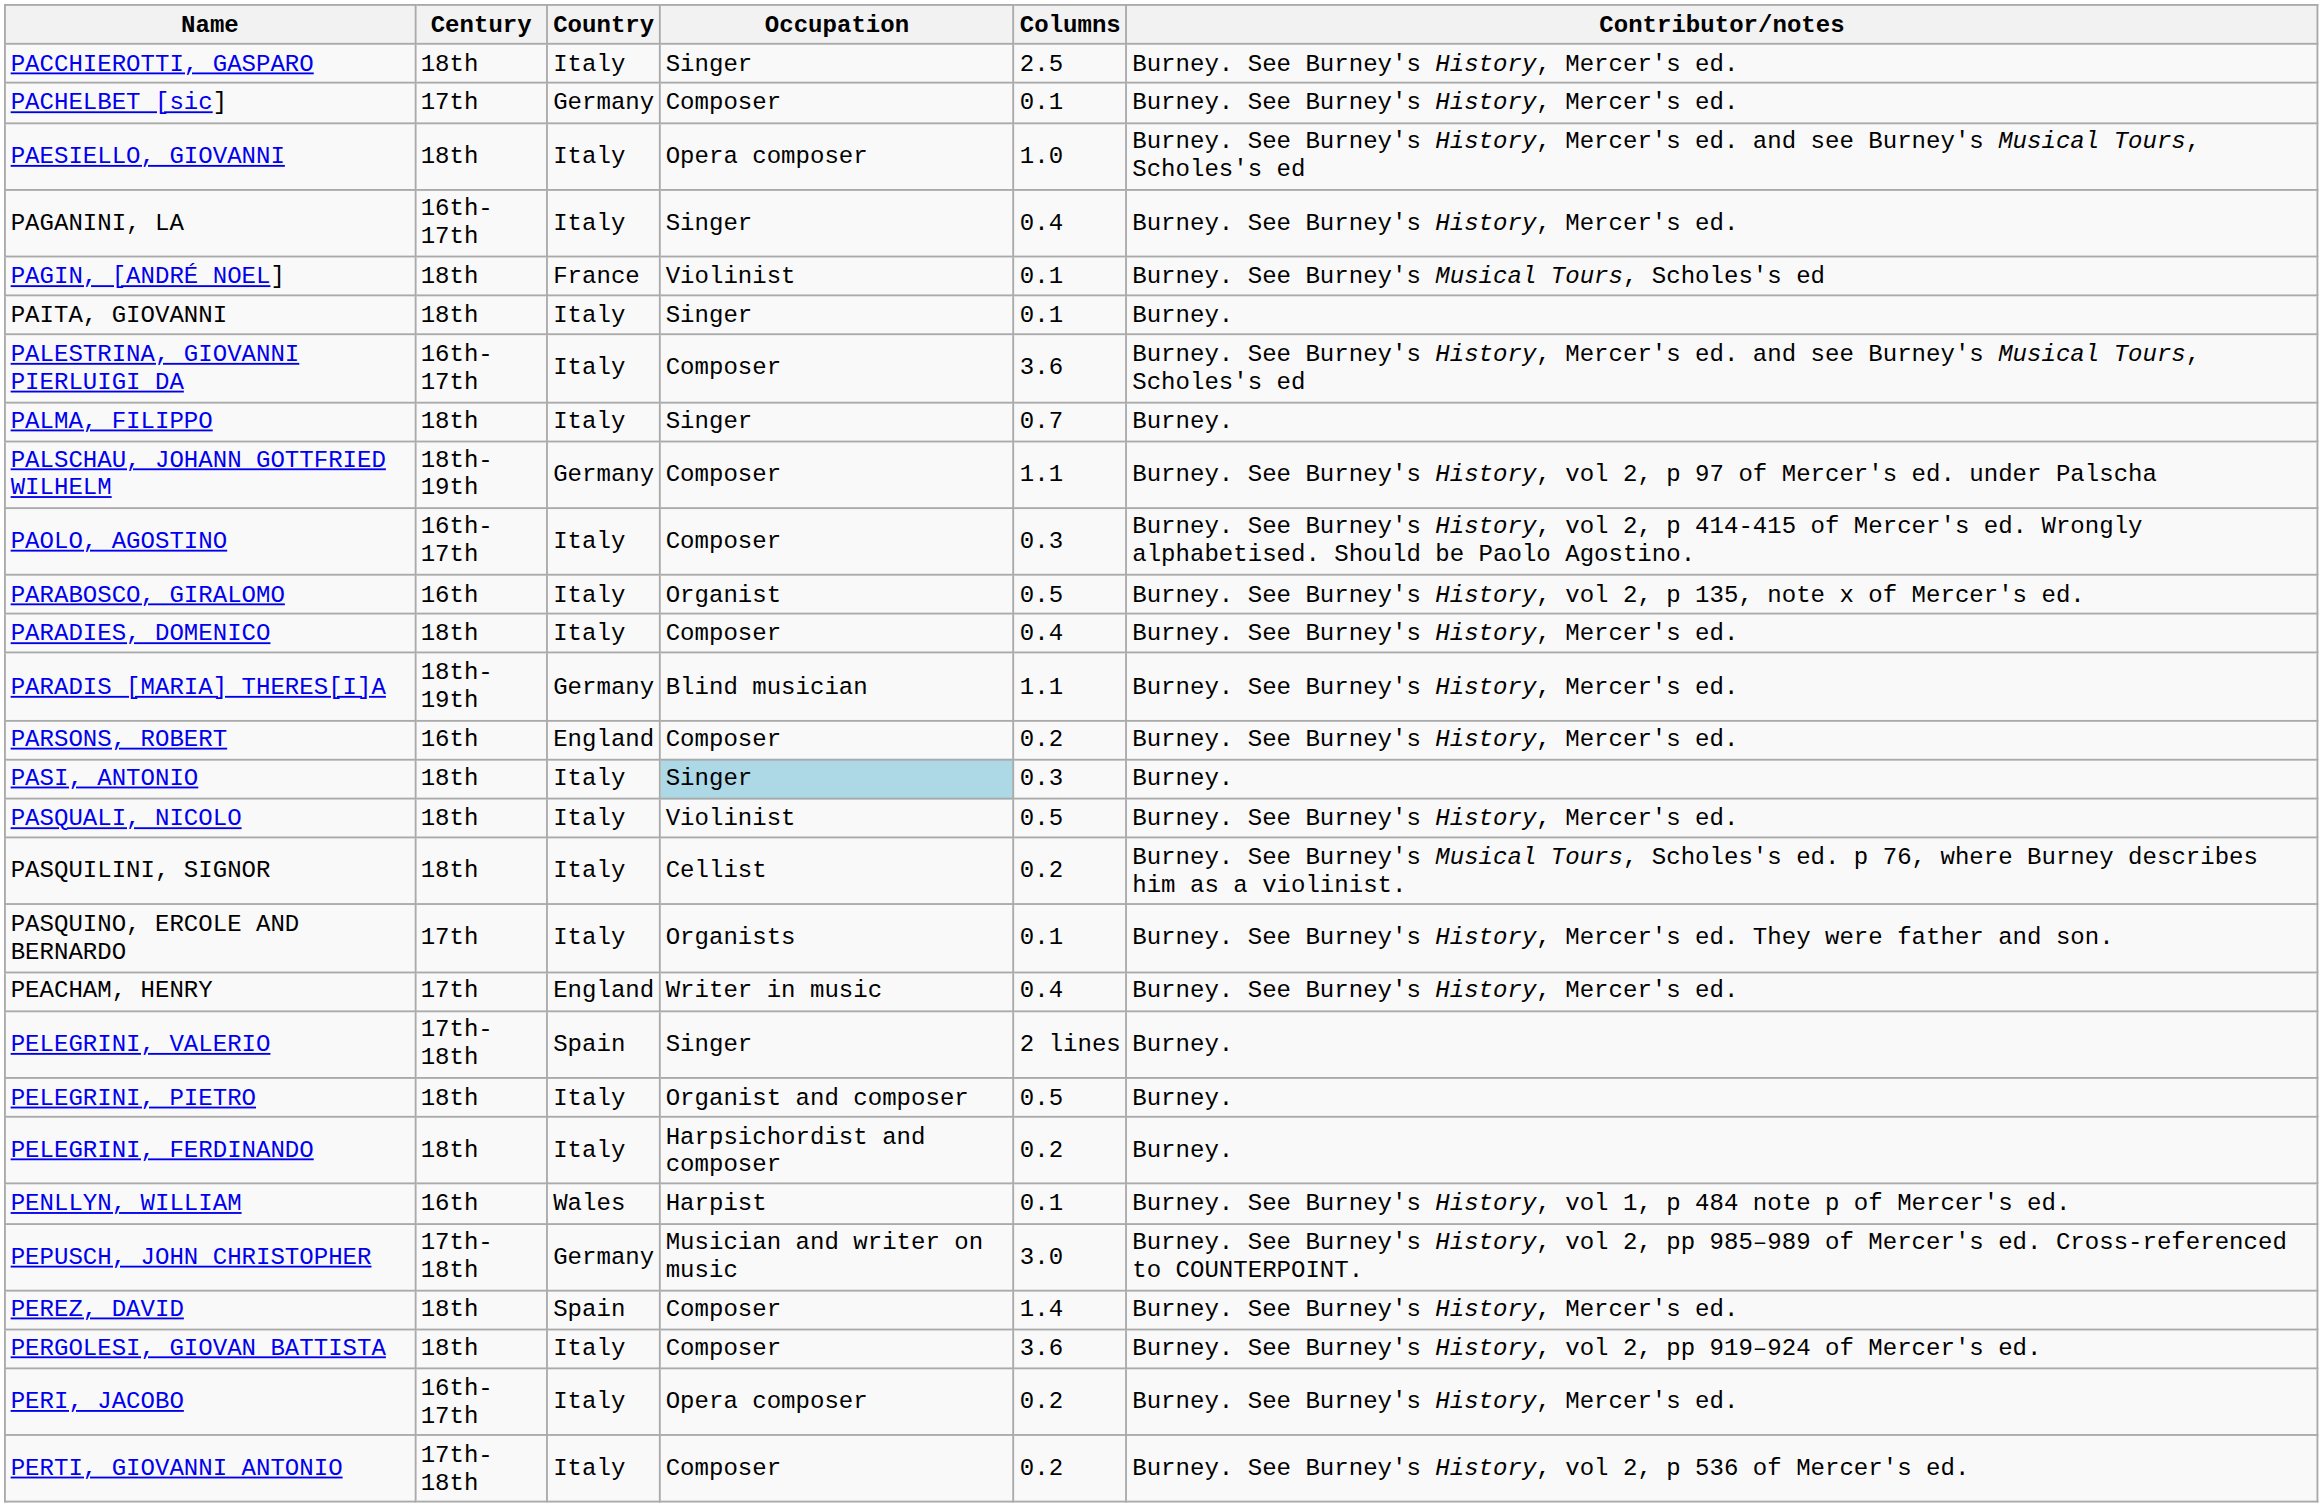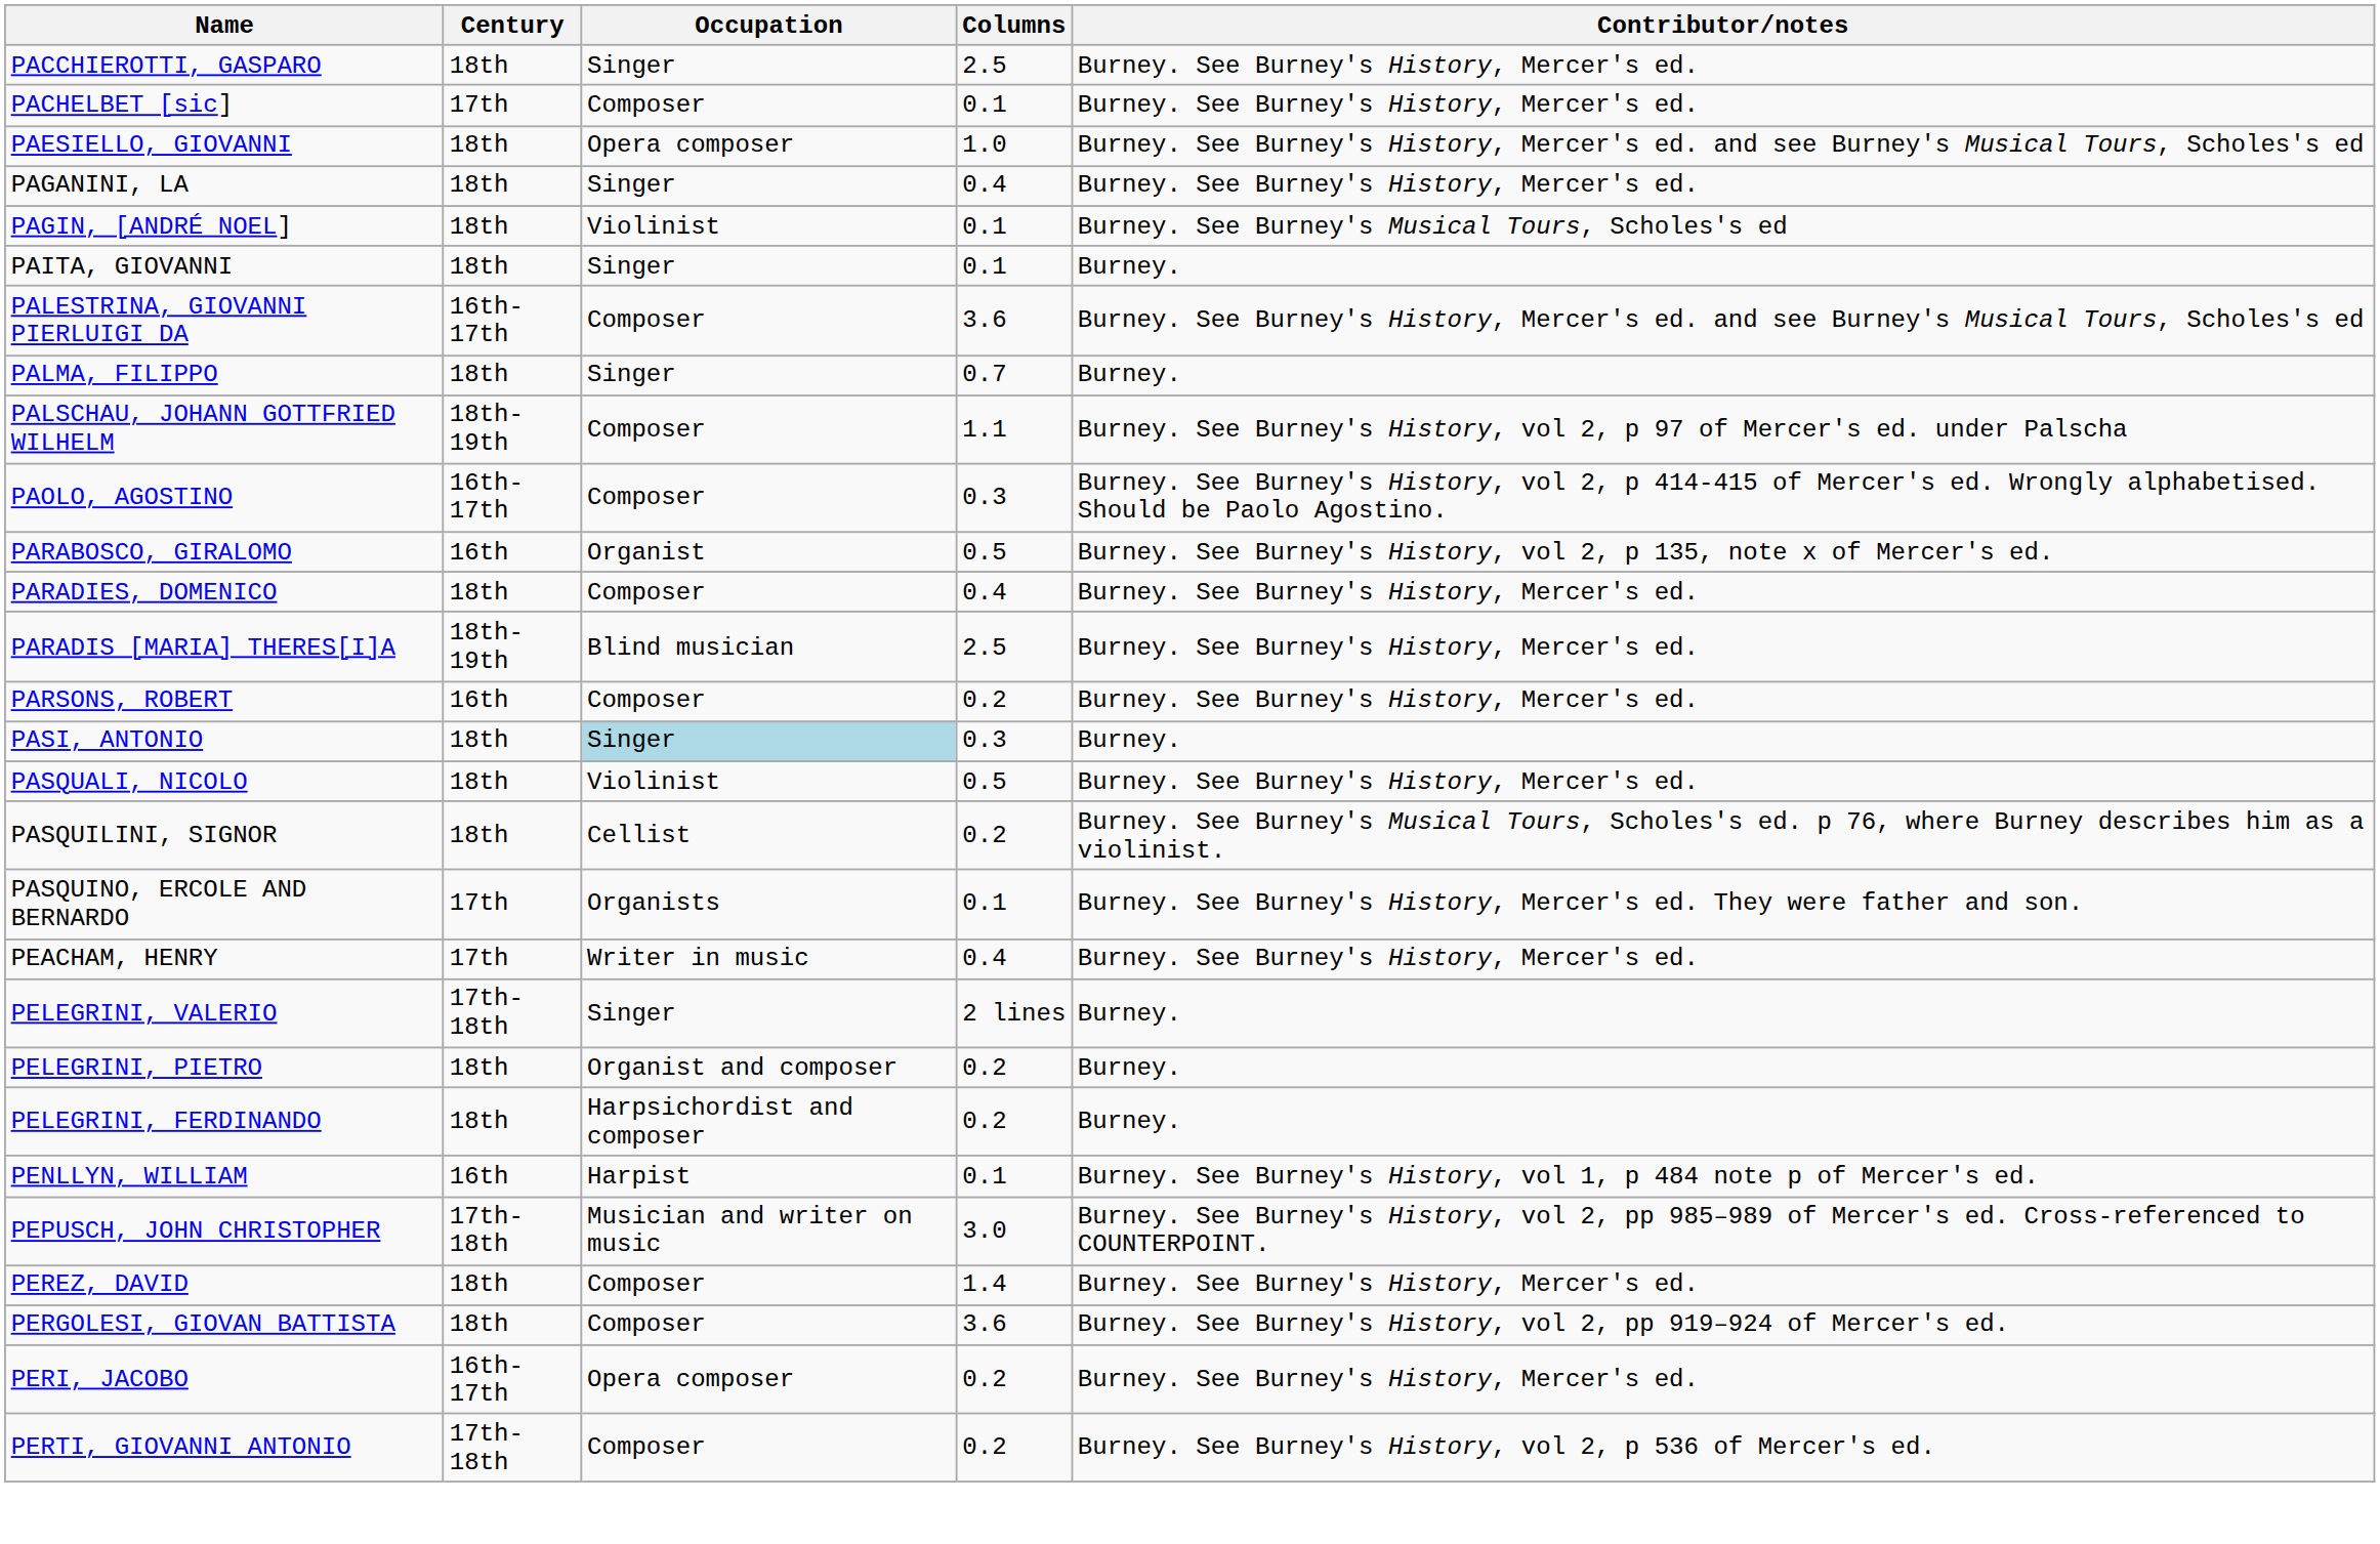- column: Country | Italy | Germany | Italy | Italy | France | Italy | Italy | Italy | Germany | Italy | Italy | Italy | Germany | England | Italy | Italy | Italy | Italy | England | Spain | Italy | Italy | Wales | Germany | Spain | Italy | Italy | Italy
PAGANINI, LA | Century: 16th-17th -> 18th
PARADIS [MARIA] THERES[I]A | Columns: 1.1 -> 2.5
PELEGRINI, PIETRO | Columns: 0.5 -> 0.2
